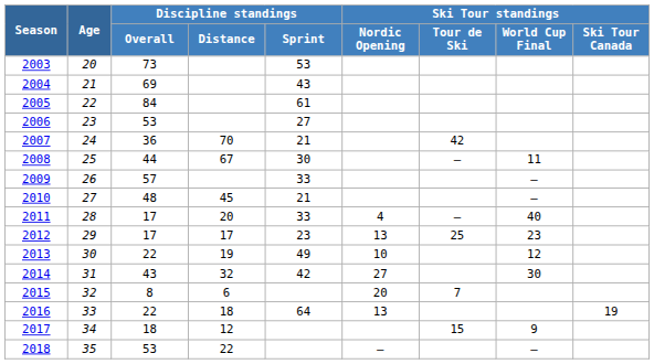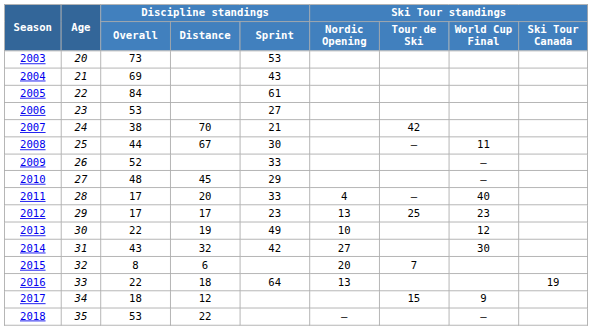2007 | Discipline standings / Overall: 36 -> 38
2009 | Discipline standings / Overall: 57 -> 52
2010 | Discipline standings / Sprint: 21 -> 29
